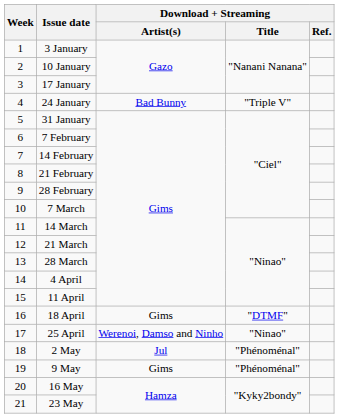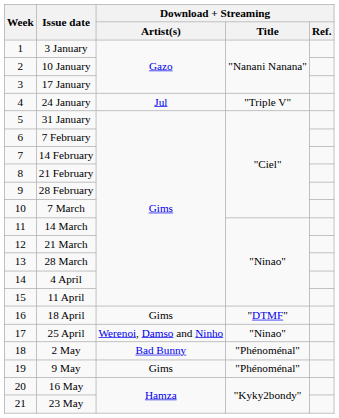24 January | Download + Streaming / Artist(s): Bad Bunny -> Jul
2 May | Download + Streaming / Artist(s): Jul -> Bad Bunny
